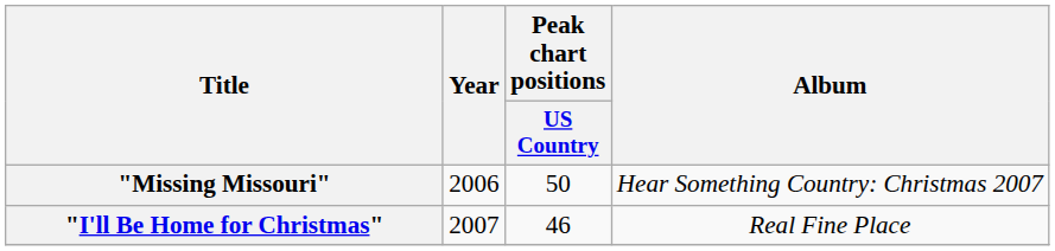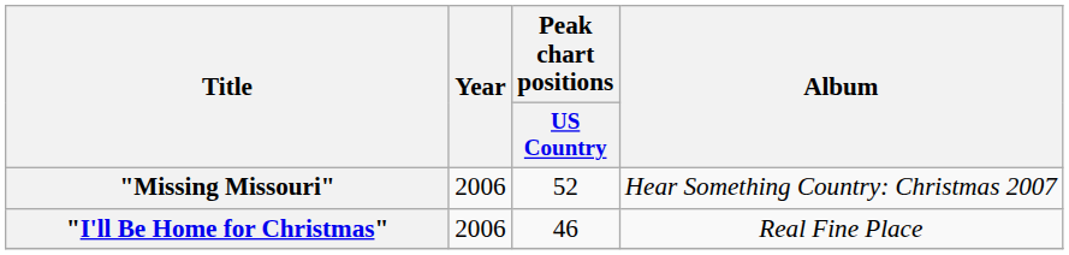"Missing Missouri" | Peak chart positions / US Country: 50 -> 52
"I'll Be Home for Christmas" | Year: 2007 -> 2006
